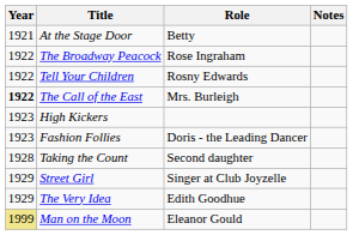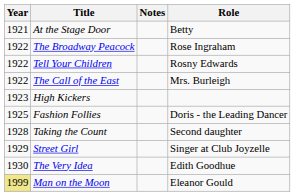columns swapped: Role <-> Notes
The Call of the East | Year: bold -> normal
Fashion Follies | Year: 1923 -> 1925
The Very Idea | Year: 1929 -> 1930
